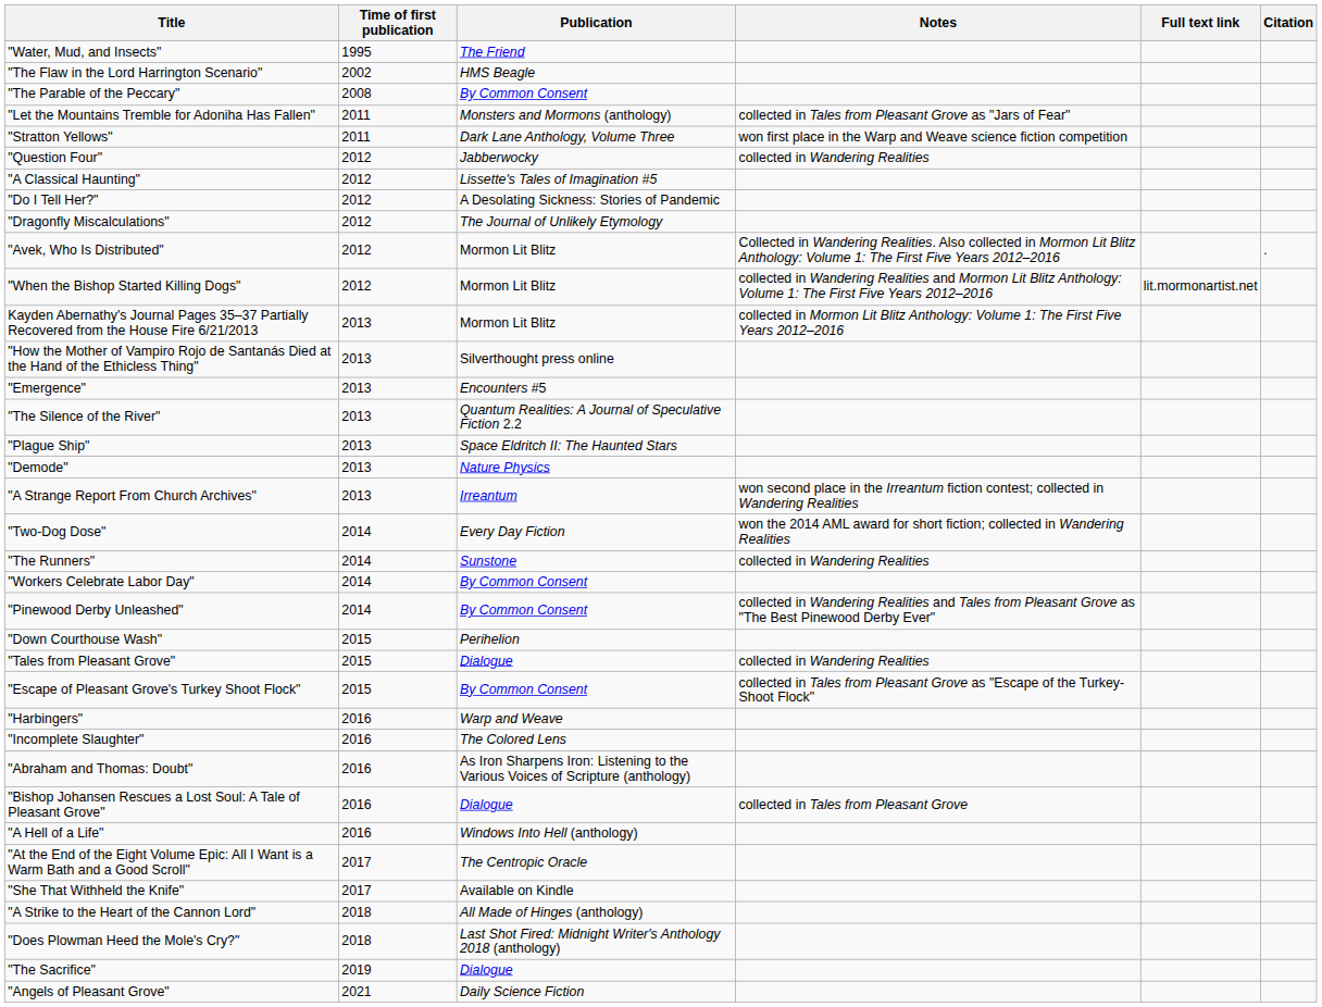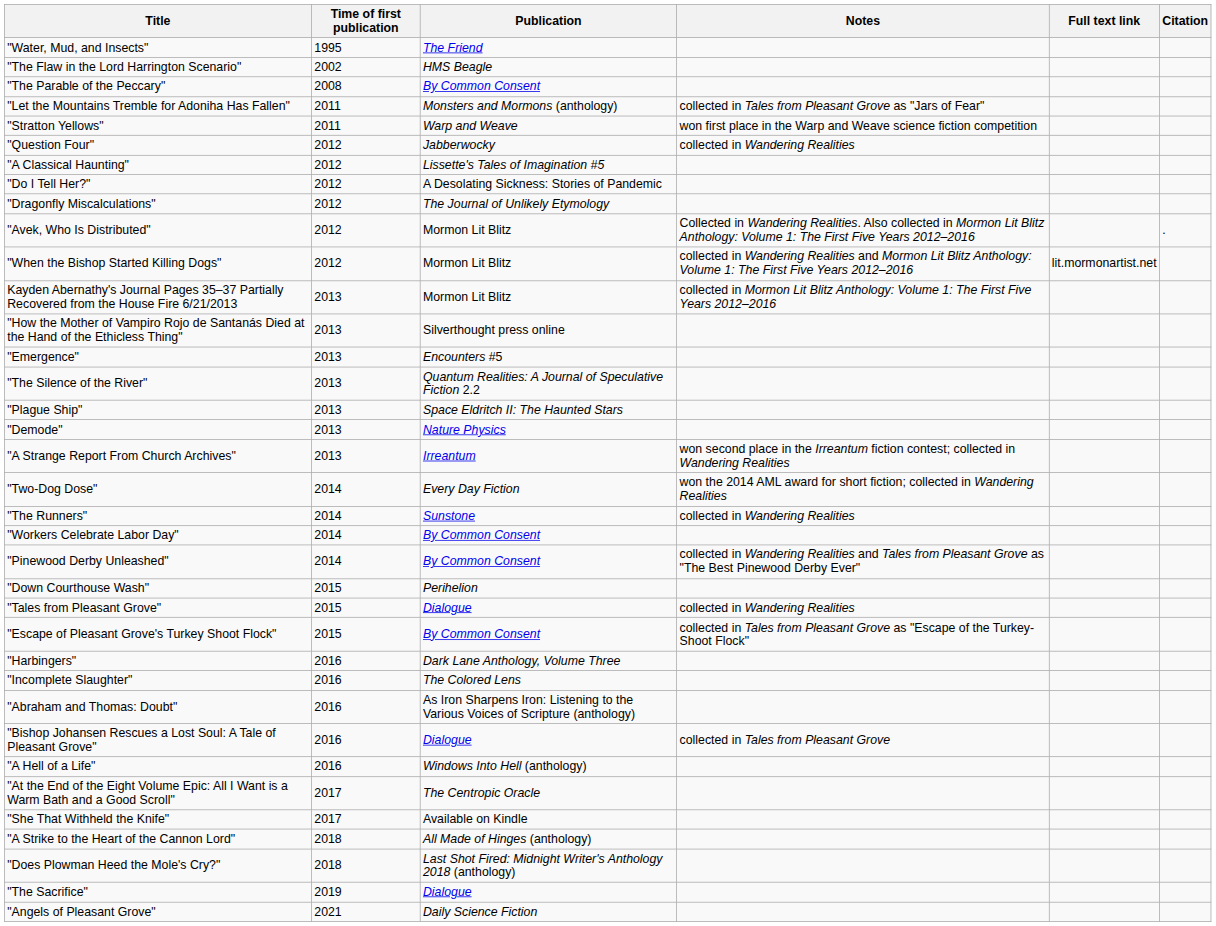"Stratton Yellows" | Publication: Dark Lane Anthology, Volume Three -> Warp and Weave
"Harbingers" | Publication: Warp and Weave -> Dark Lane Anthology, Volume Three
